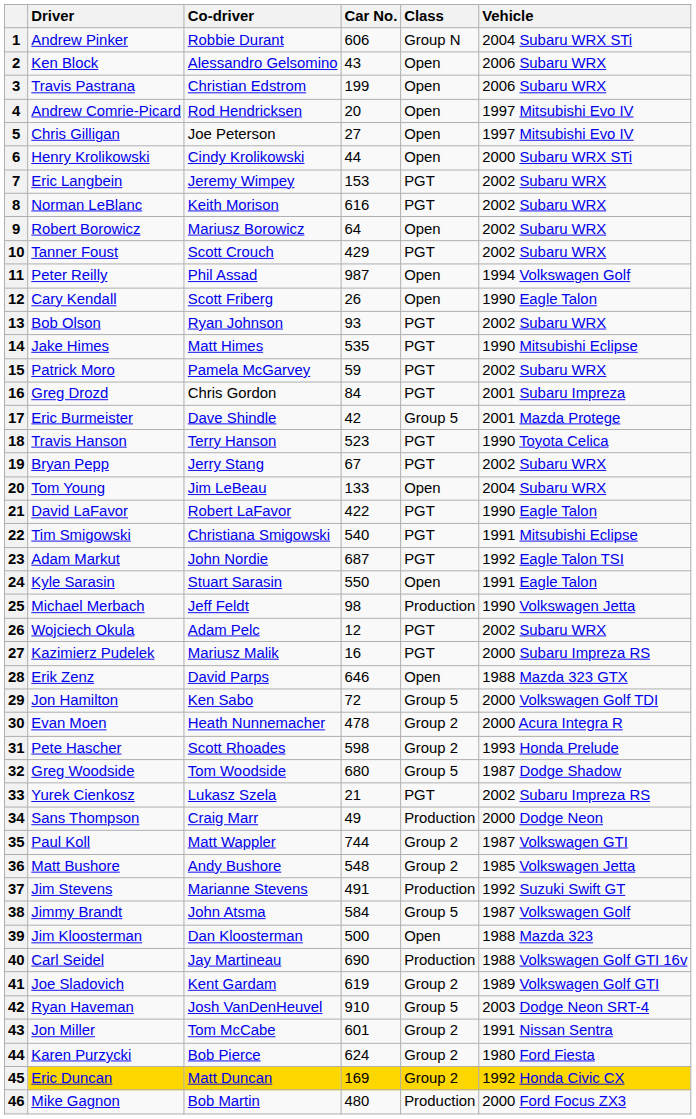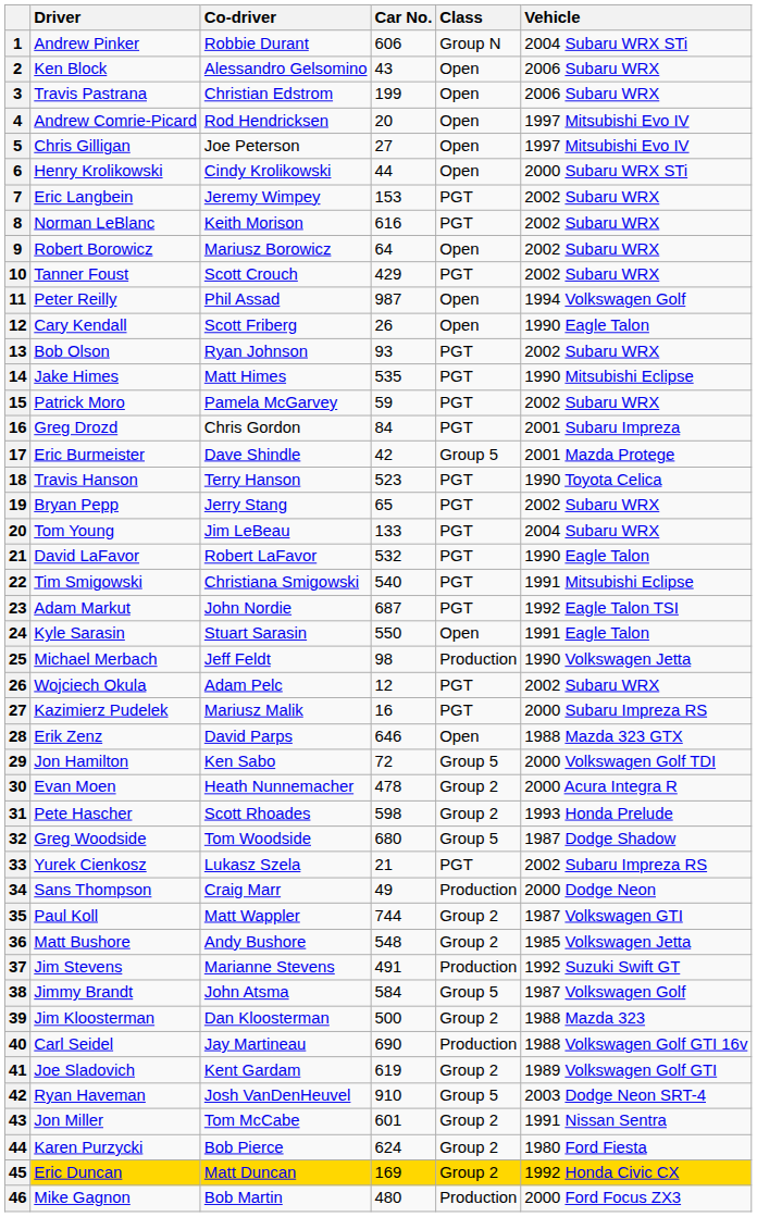Bryan Pepp | Car No.: 67 -> 65
Tom Young | Class: Open -> PGT
David LaFavor | Car No.: 422 -> 532
Jim Kloosterman | Class: Open -> Group 2
